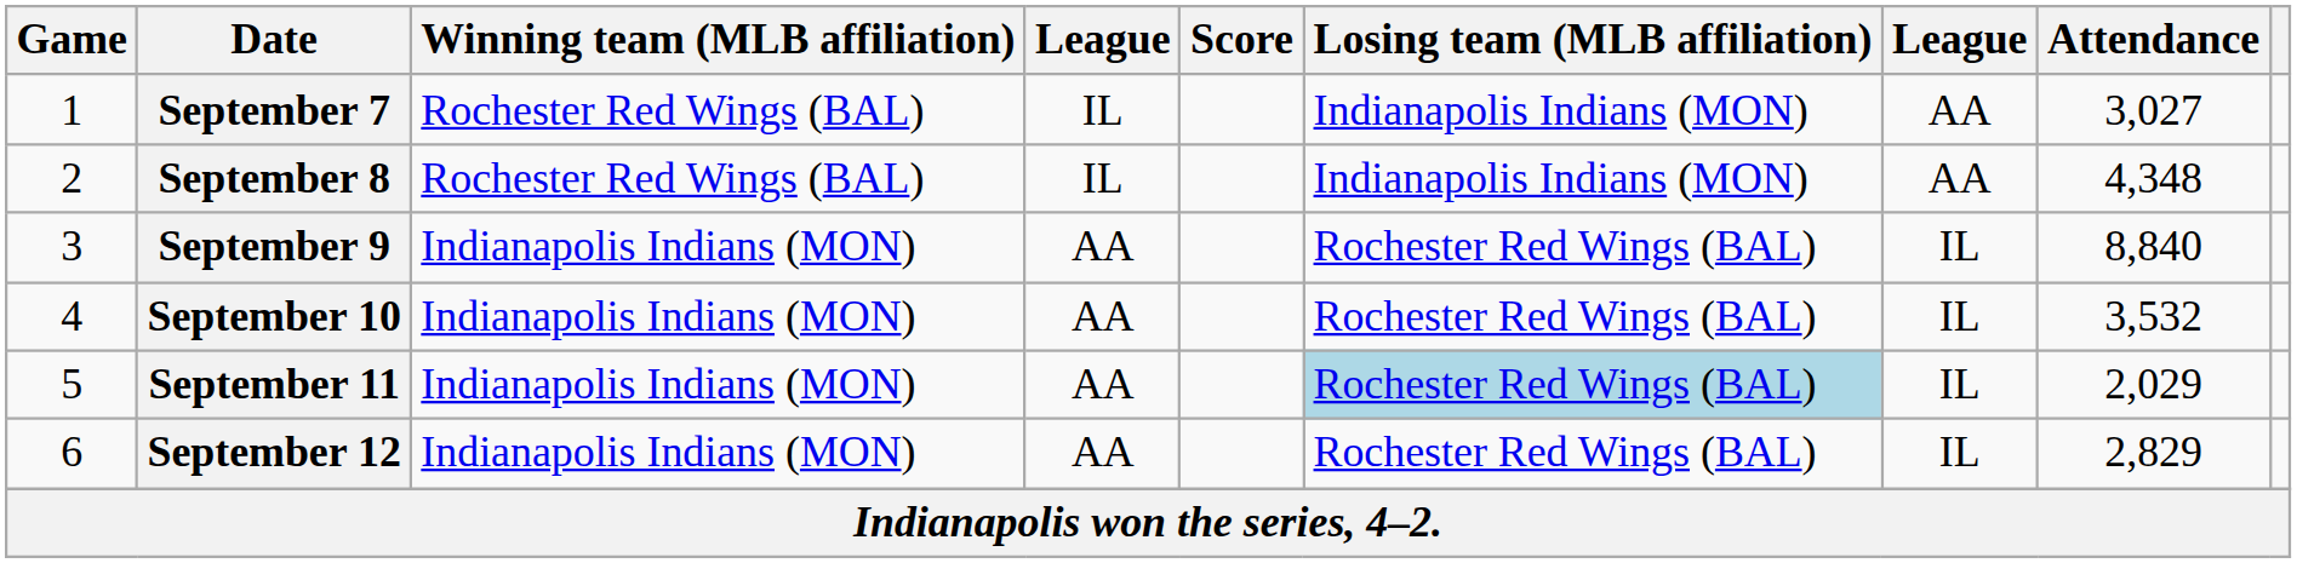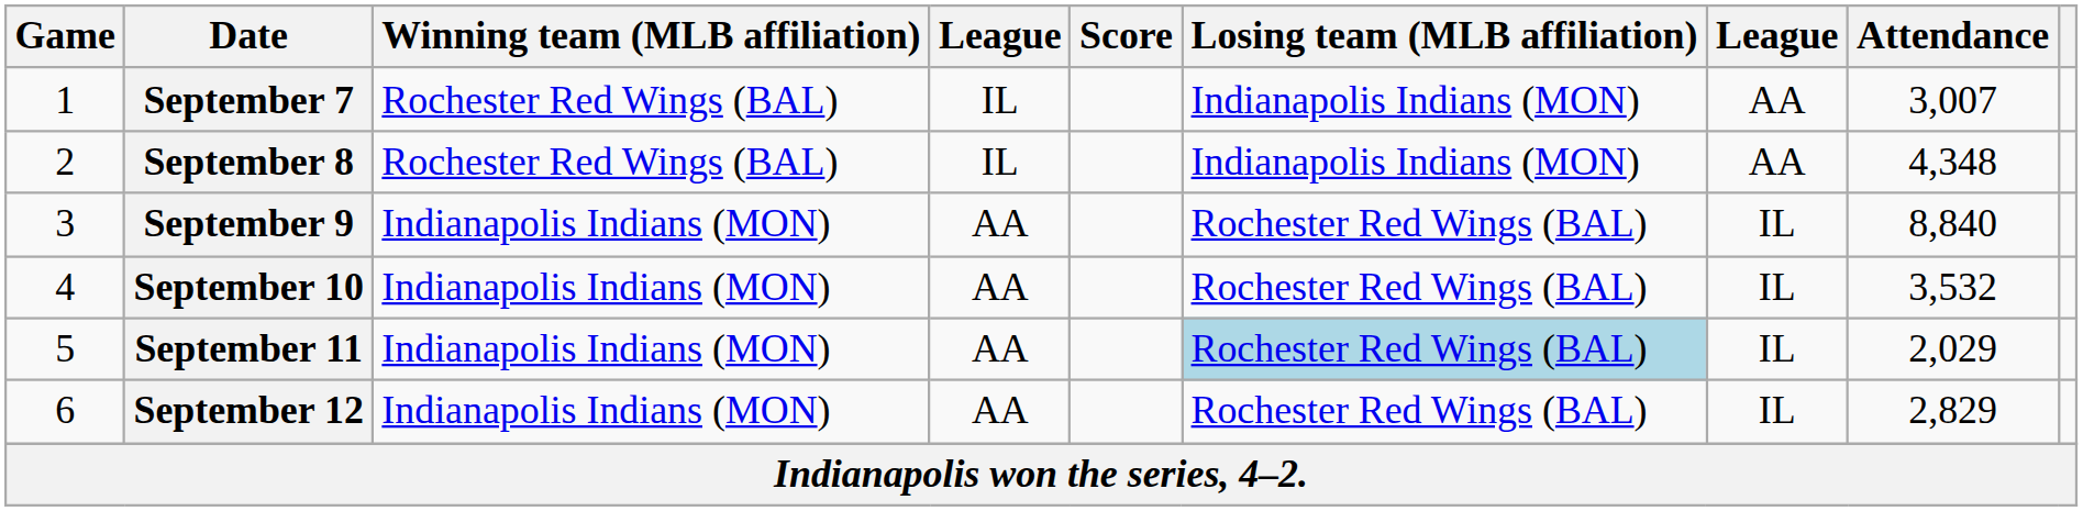September 7 | Attendance: 3,027 -> 3,007
